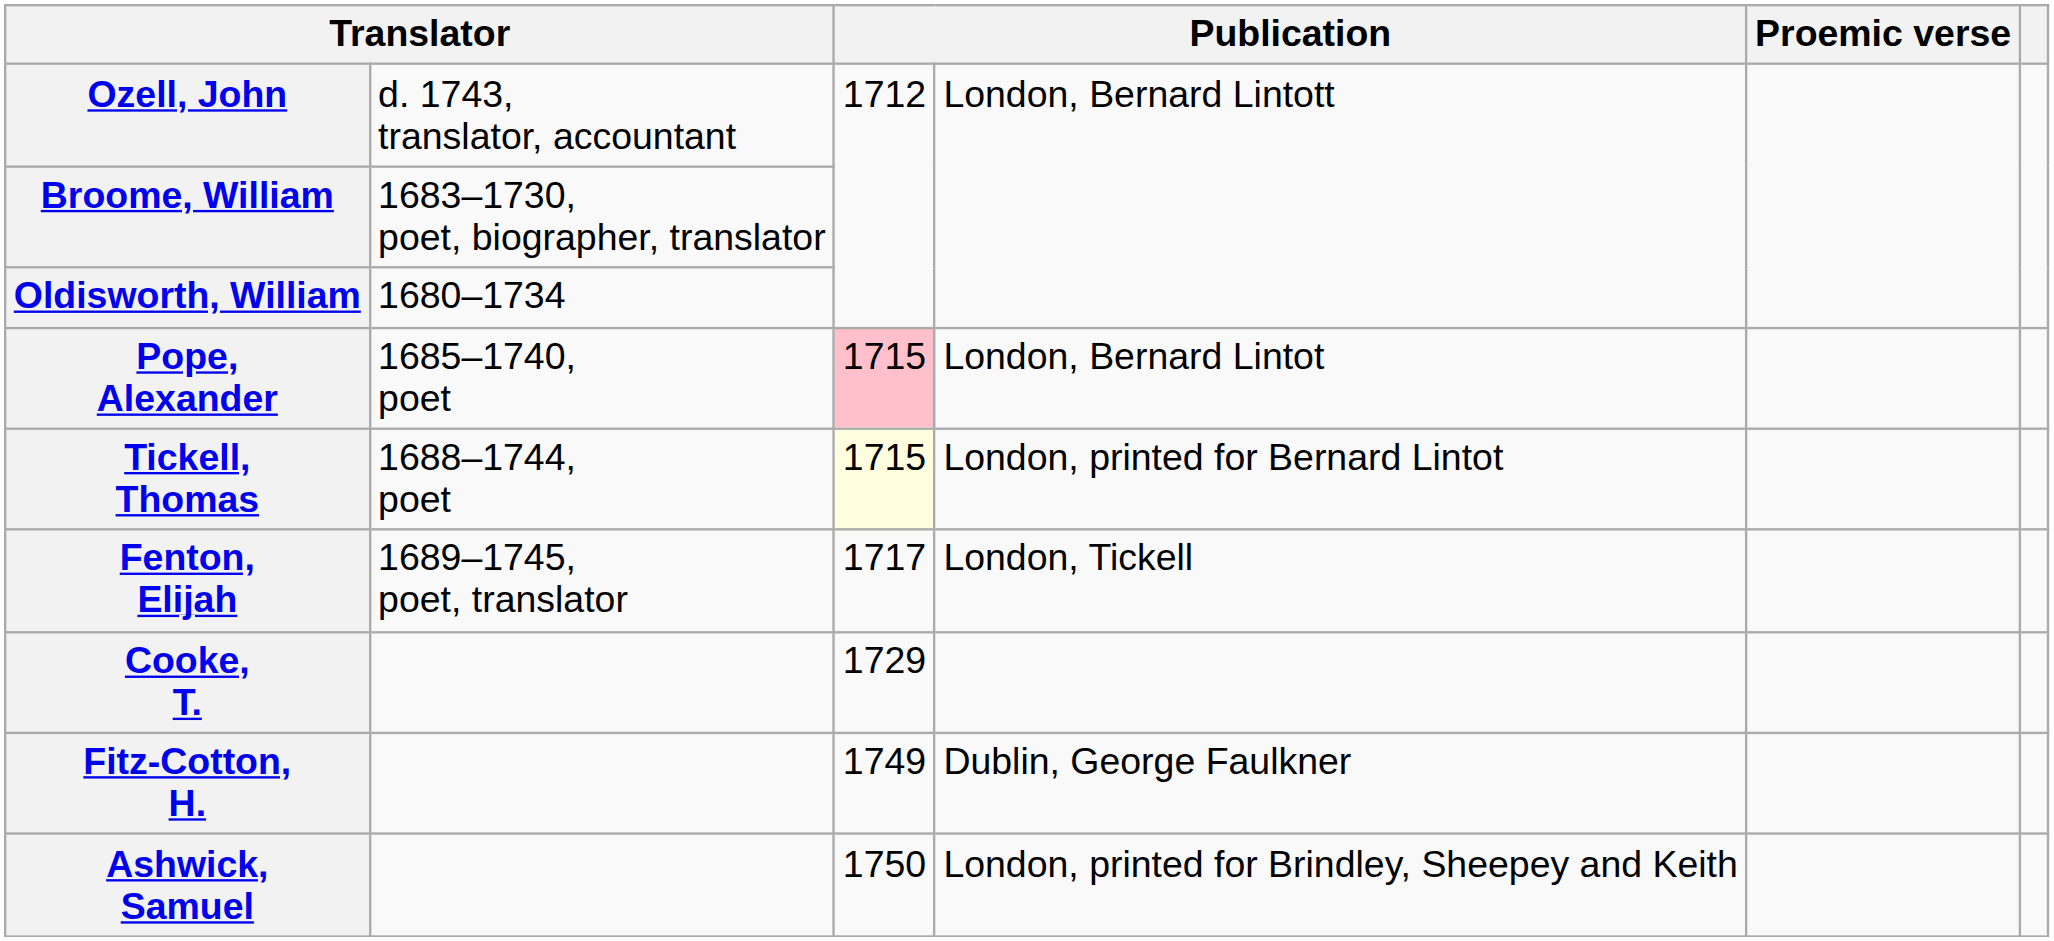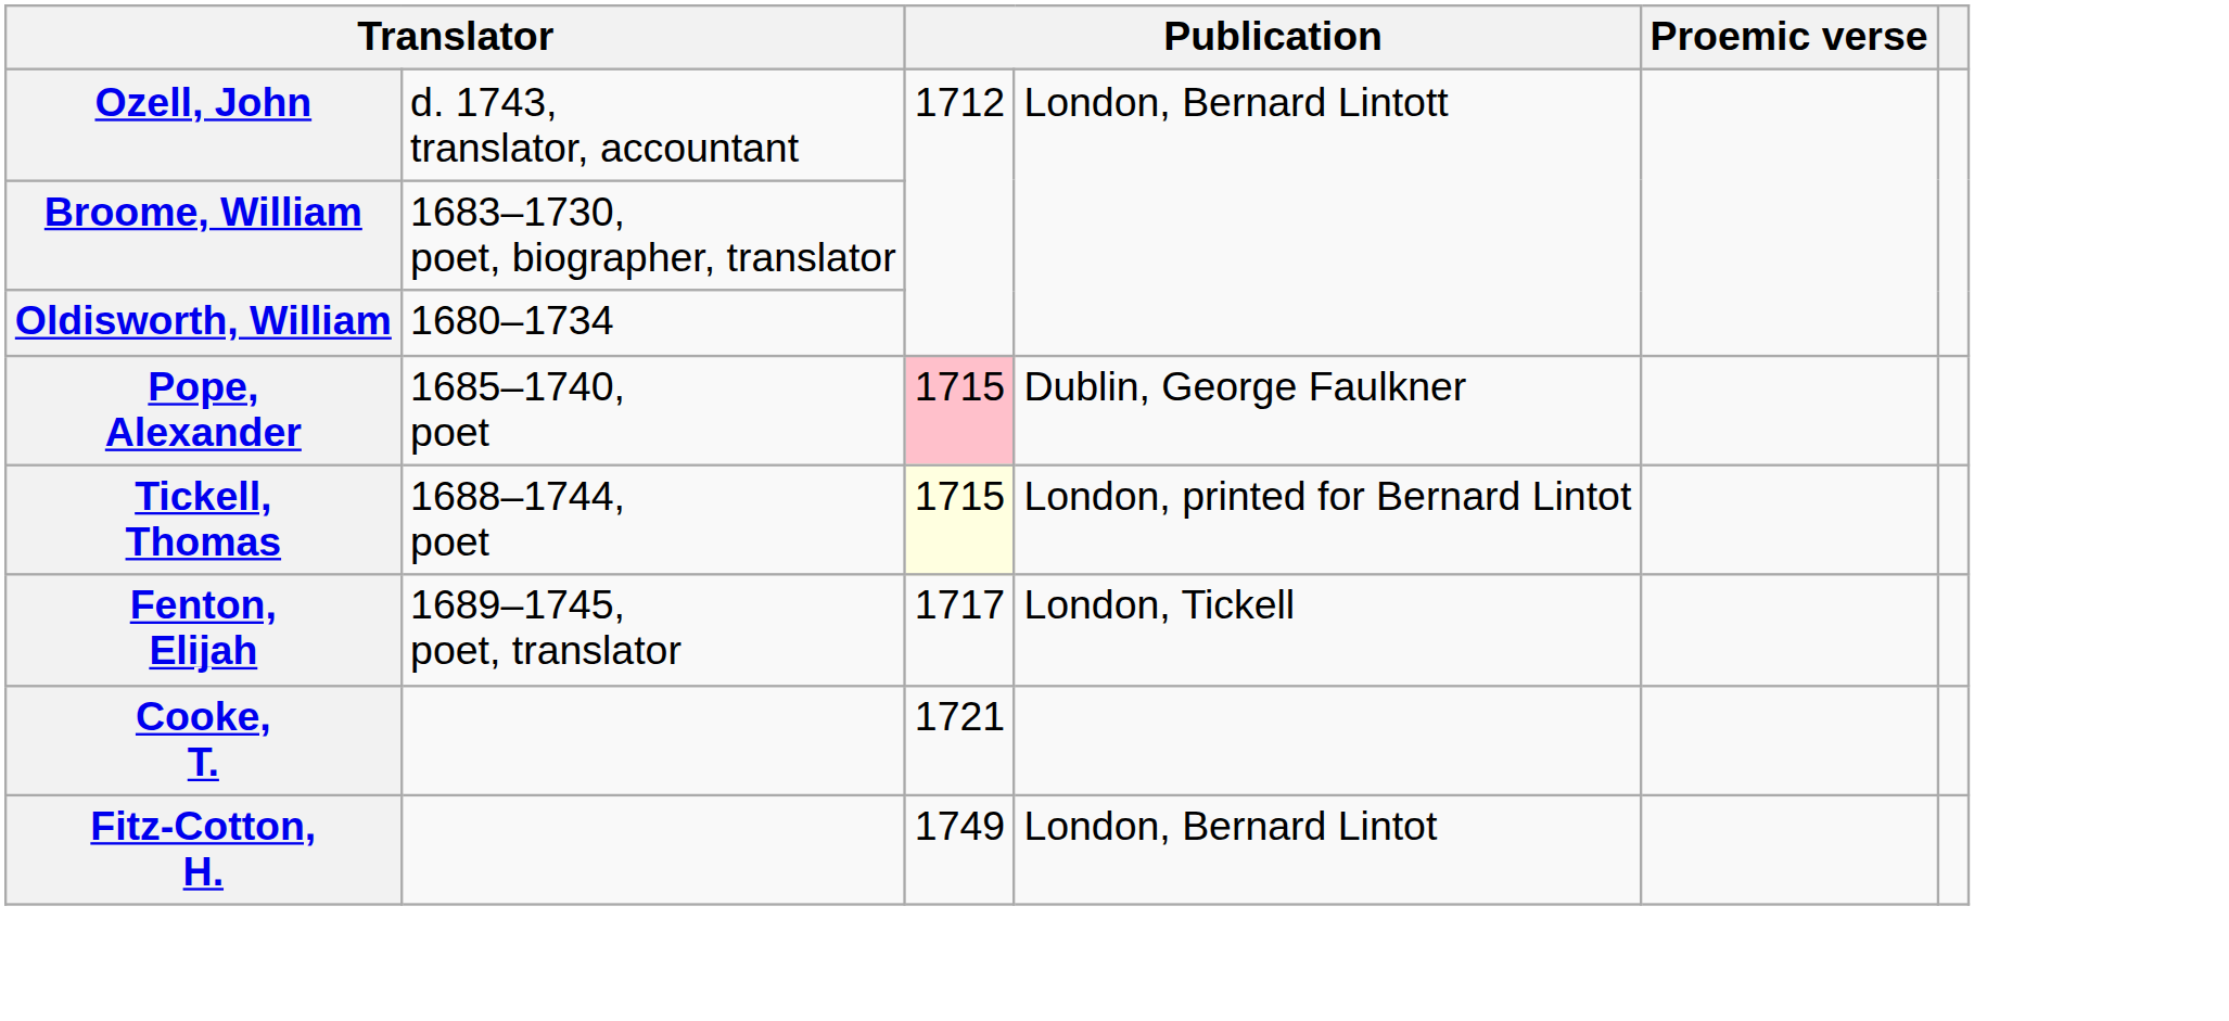Pope, Alexander | column 4: London, Bernard Lintot -> Dublin, George Faulkner
Cooke, T. | column 3: 1729 -> 1721
Fitz-Cotton, H. | column 4: Dublin, George Faulkner -> London, Bernard Lintot
- row: Ashwick, Samuel | 1750 | London, printed for Brindley, Sheepey and Keith
